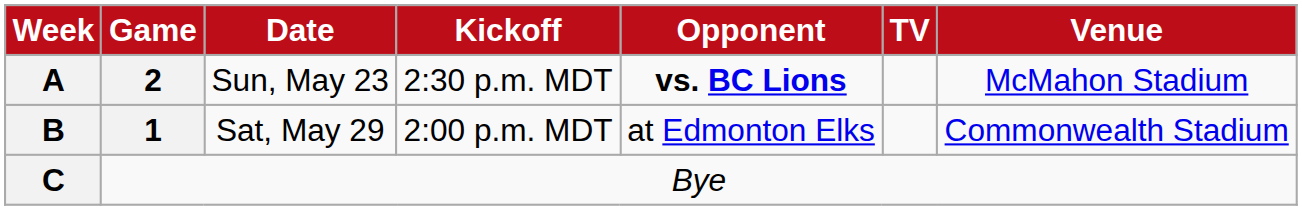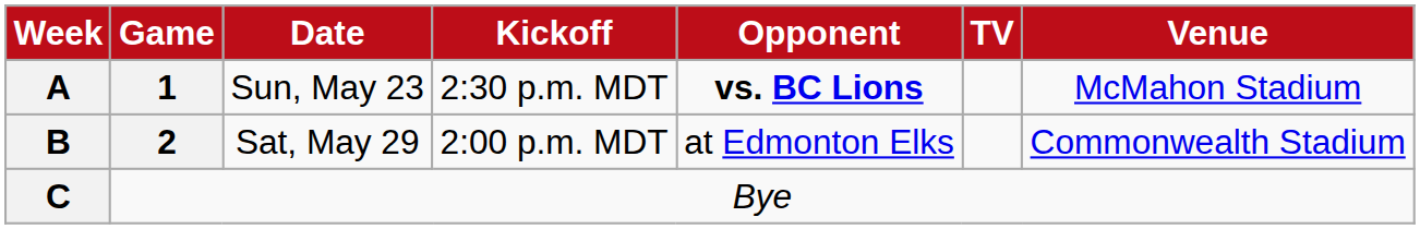A | Game: 2 -> 1
B | Game: 1 -> 2
